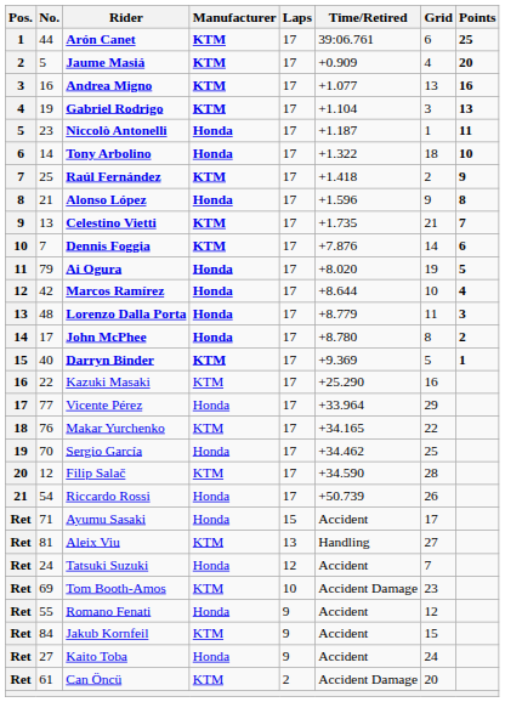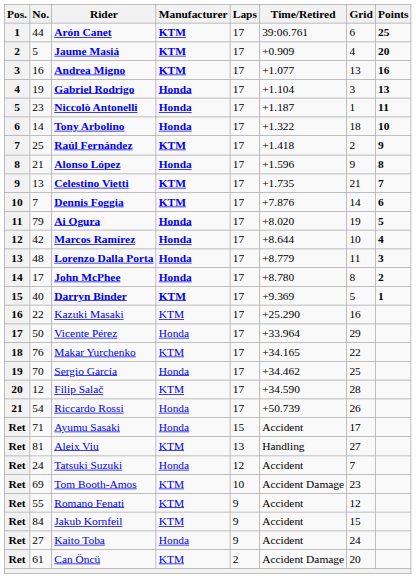Gabriel Rodrigo | Manufacturer: KTM -> Honda
Vicente Pérez | No.: 77 -> 50
Romano Fenati | Manufacturer: Honda -> KTM
